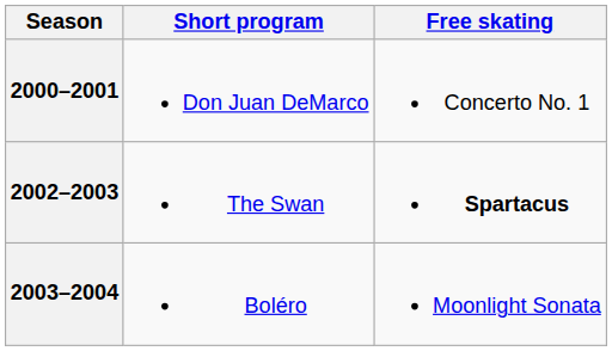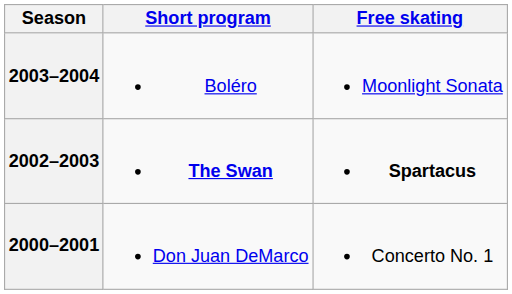rows swapped: 2003–2004 <-> 2000–2001
2002–2003 | Short program: normal -> bold
